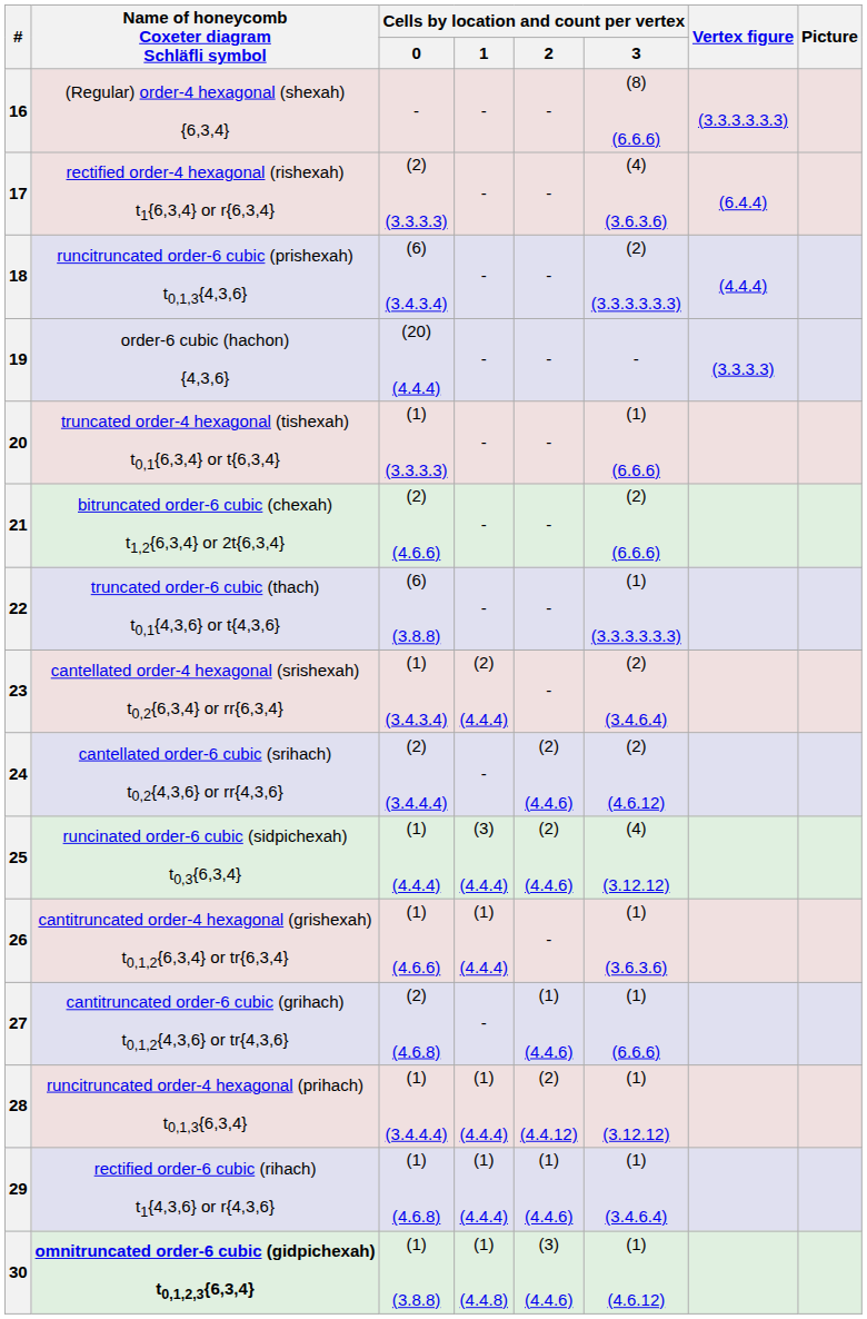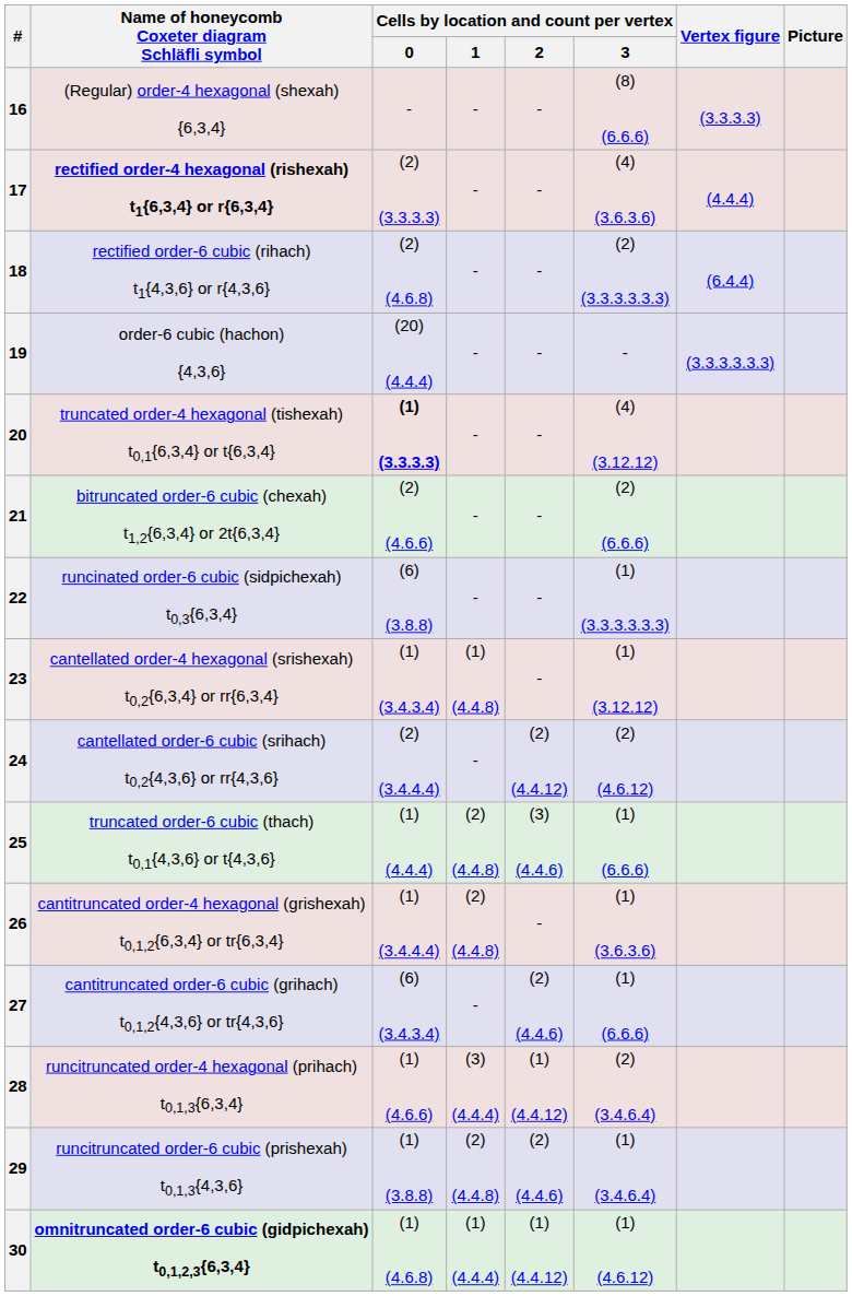16 | Vertex figure: (3.3.3.3.3.3) -> (3.3.3.3)
17 | Name of honeycomb Coxeter diagram Schläfli symbol: normal -> bold
17 | Vertex figure: (6.4.4) -> (4.4.4)
18 | Name of honeycomb Coxeter diagram Schläfli symbol: runcitruncated order-6 cubic (prishexah) t0,1,3{4,3,6} -> rectified order-6 cubic (rihach) t1{4,3,6} or r{4,3,6}
18 | Cells by location and count per vertex / 0: (6) (3.4.3.4) -> (2) (4.6.8)
18 | Vertex figure: (4.4.4) -> (6.4.4)
19 | Vertex figure: (3.3.3.3) -> (3.3.3.3.3.3)
20 | Cells by location and count per vertex / 0: normal -> bold
20 | Cells by location and count per vertex / 3: (1) (6.6.6) -> (4) (3.12.12)
22 | Name of honeycomb Coxeter diagram Schläfli symbol: truncated order-6 cubic (thach) t0,1{4,3,6} or t{4,3,6} -> runcinated order-6 cubic (sidpichexah) t0,3{6,3,4}
23 | Cells by location and count per vertex / 1: (2) (4.4.4) -> (1) (4.4.8)
23 | Cells by location and count per vertex / 3: (2) (3.4.6.4) -> (1) (3.12.12)
24 | Cells by location and count per vertex / 2: (2) (4.4.6) -> (2) (4.4.12)
25 | Name of honeycomb Coxeter diagram Schläfli symbol: runcinated order-6 cubic (sidpichexah) t0,3{6,3,4} -> truncated order-6 cubic (thach) t0,1{4,3,6} or t{4,3,6}
25 | Cells by location and count per vertex / 1: (3) (4.4.4) -> (2) (4.4.8)
25 | Cells by location and count per vertex / 2: (2) (4.4.6) -> (3) (4.4.6)
25 | Cells by location and count per vertex / 3: (4) (3.12.12) -> (1) (6.6.6)
26 | Cells by location and count per vertex / 0: (1) (4.6.6) -> (1) (3.4.4.4)
26 | Cells by location and count per vertex / 1: (1) (4.4.4) -> (2) (4.4.8)
27 | Cells by location and count per vertex / 0: (2) (4.6.8) -> (6) (3.4.3.4)
27 | Cells by location and count per vertex / 2: (1) (4.4.6) -> (2) (4.4.6)
28 | Cells by location and count per vertex / 0: (1) (3.4.4.4) -> (1) (4.6.6)
28 | Cells by location and count per vertex / 1: (1) (4.4.4) -> (3) (4.4.4)
28 | Cells by location and count per vertex / 2: (2) (4.4.12) -> (1) (4.4.12)
28 | Cells by location and count per vertex / 3: (1) (3.12.12) -> (2) (3.4.6.4)
29 | Name of honeycomb Coxeter diagram Schläfli symbol: rectified order-6 cubic (rihach) t1{4,3,6} or r{4,3,6} -> runcitruncated order-6 cubic (prishexah) t0,1,3{4,3,6}
29 | Cells by location and count per vertex / 0: (1) (4.6.8) -> (1) (3.8.8)
29 | Cells by location and count per vertex / 1: (1) (4.4.4) -> (2) (4.4.8)
29 | Cells by location and count per vertex / 2: (1) (4.4.6) -> (2) (4.4.6)
30 | Cells by location and count per vertex / 0: (1) (3.8.8) -> (1) (4.6.8)
30 | Cells by location and count per vertex / 1: (1) (4.4.8) -> (1) (4.4.4)
30 | Cells by location and count per vertex / 2: (3) (4.4.6) -> (1) (4.4.12)
